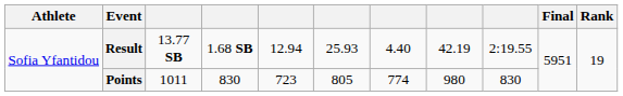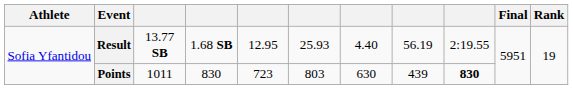Result | column 5: 12.94 -> 12.95
Result | column 8: 42.19 -> 56.19
Points | column 6: 805 -> 803
Points | column 7: 774 -> 630
Points | column 8: 980 -> 439
Points | column 9: normal -> bold
